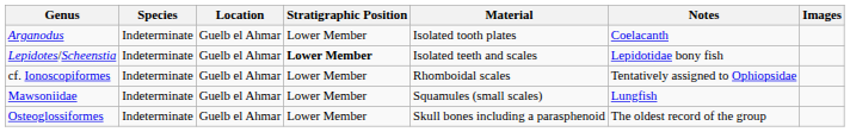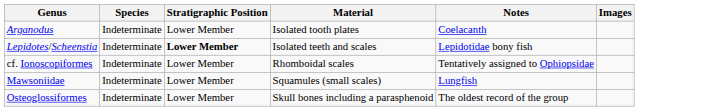- column: Location | Guelb el Ahmar | Guelb el Ahmar | Guelb el Ahmar | Guelb el Ahmar | Guelb el Ahmar
